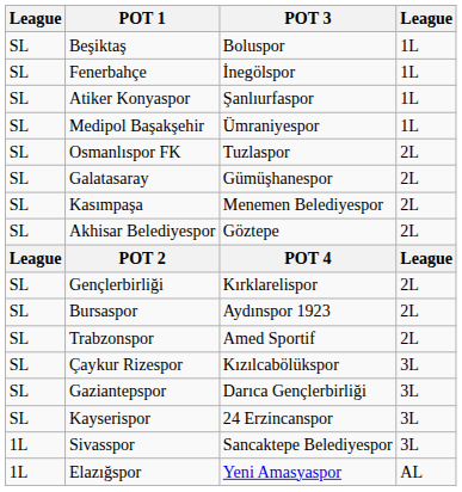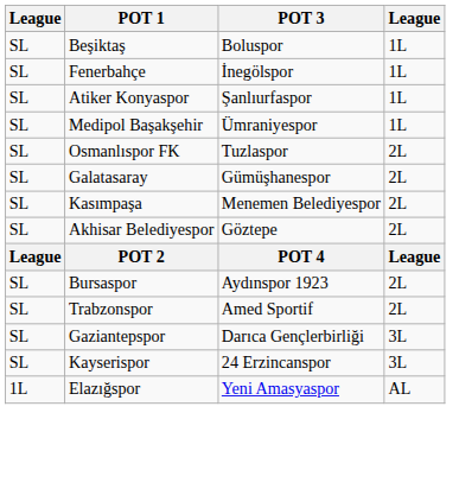- row: SL | Gençlerbirliği | Kırklarelispor | 2L
- row: SL | Çaykur Rizespor | Kızılcabölükspor | 3L
- row: 1L | Sivasspor | Sancaktepe Belediyespor | 3L
